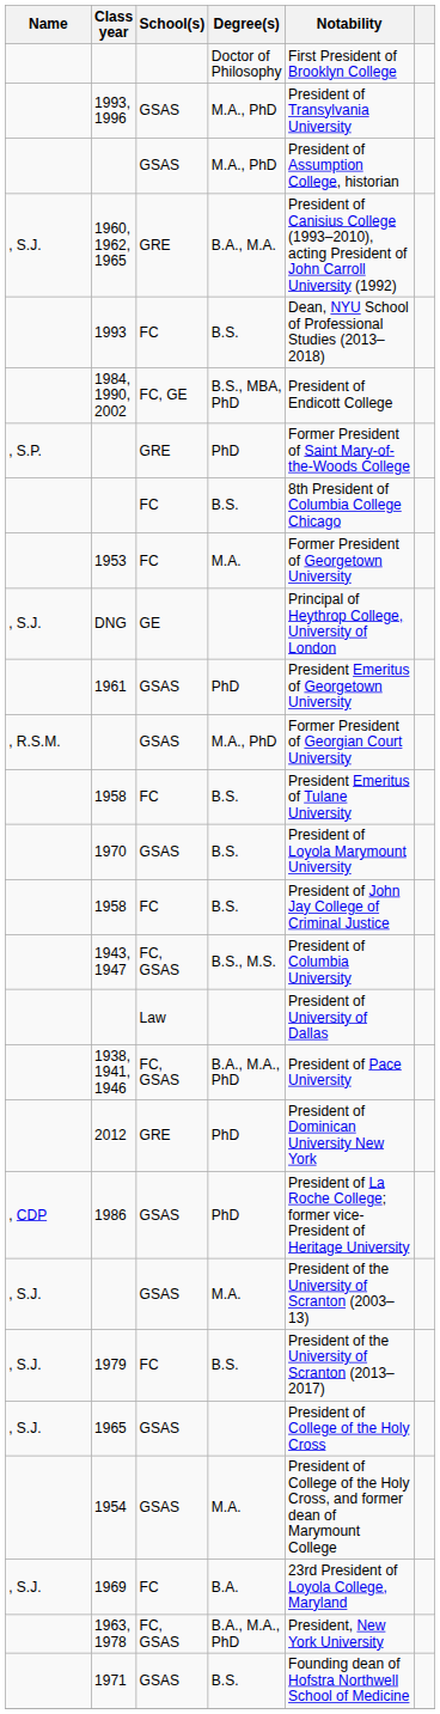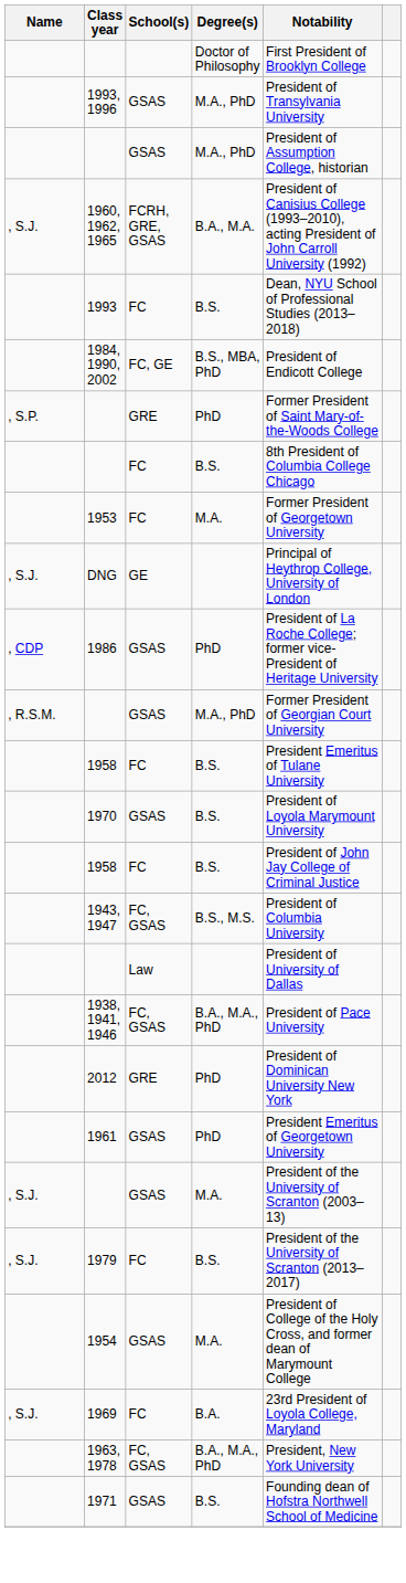1960, 1962, 1965 | School(s): GRE -> FCRH, GRE, GSAS
rows swapped: 1986 <-> 1961
- row: , S.J. | 1965 | GSAS | President of College of the Holy Cross
